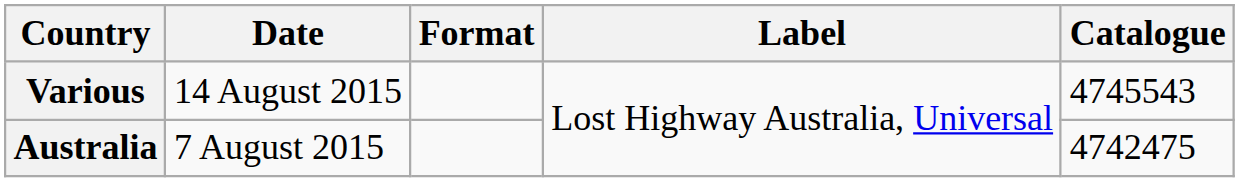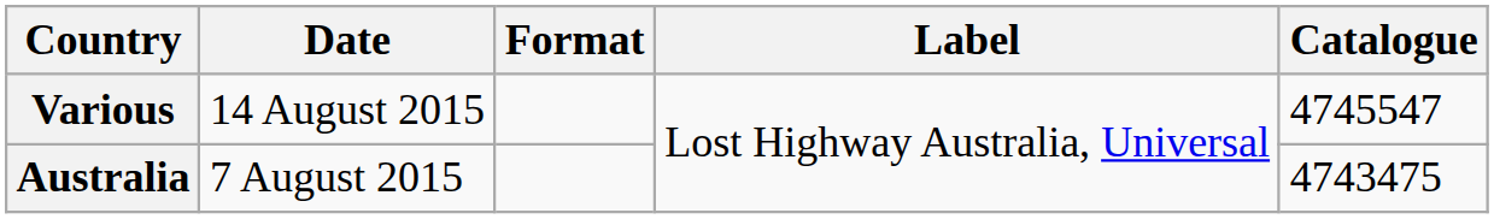Various | Catalogue: 4745543 -> 4745547
Australia | Catalogue: 4742475 -> 4743475
